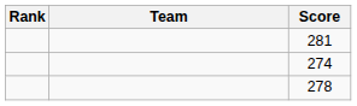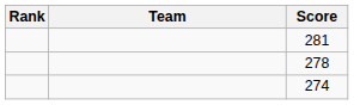rows swapped: 278 <-> 274
